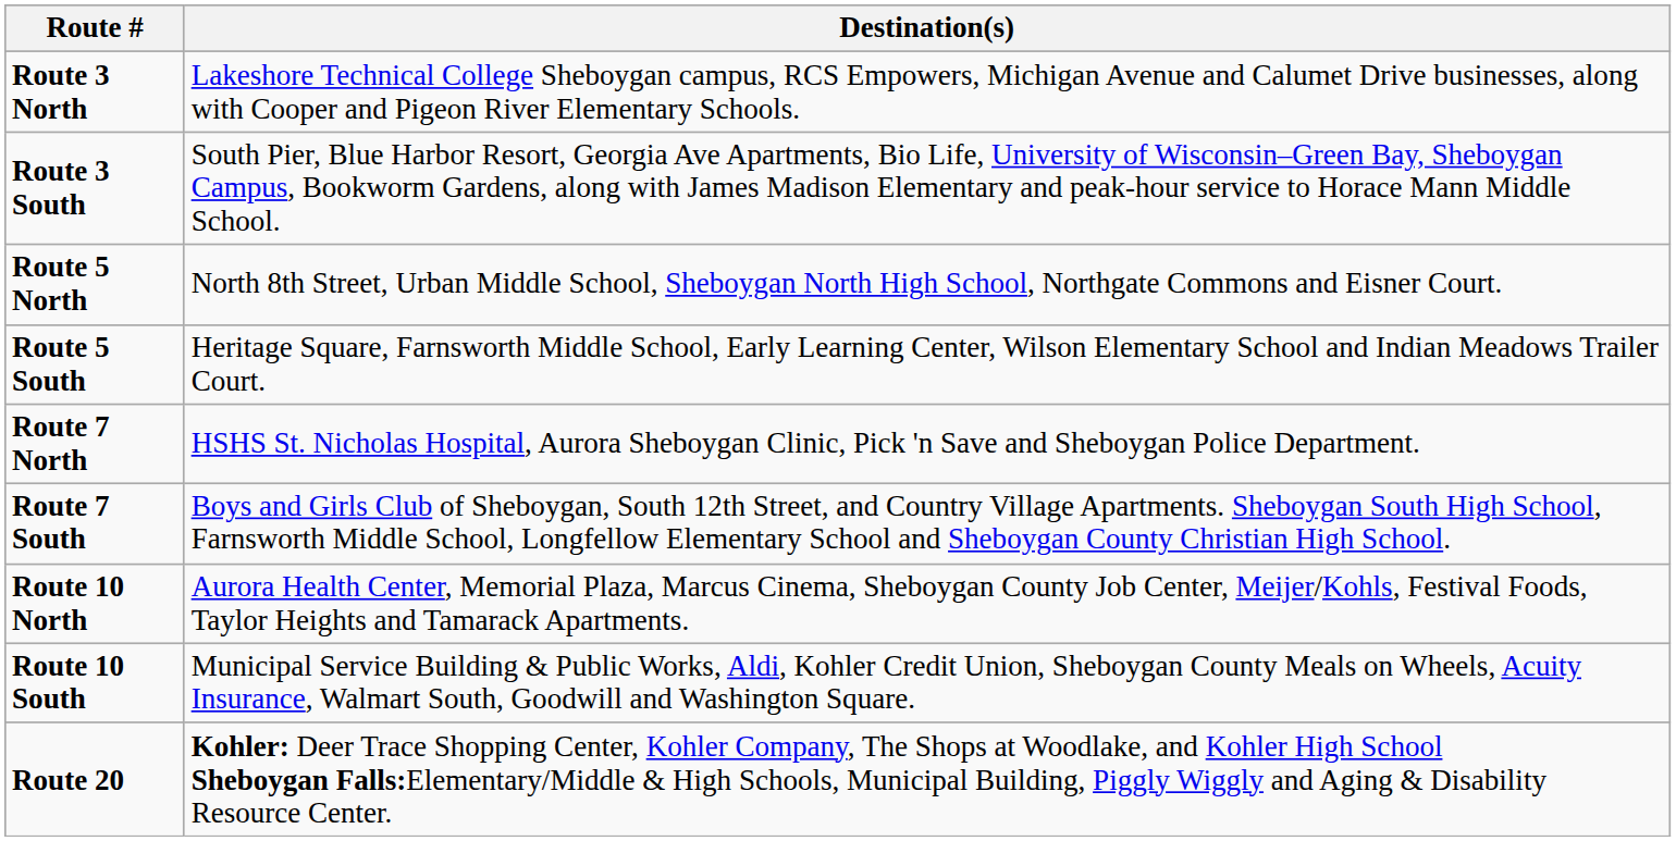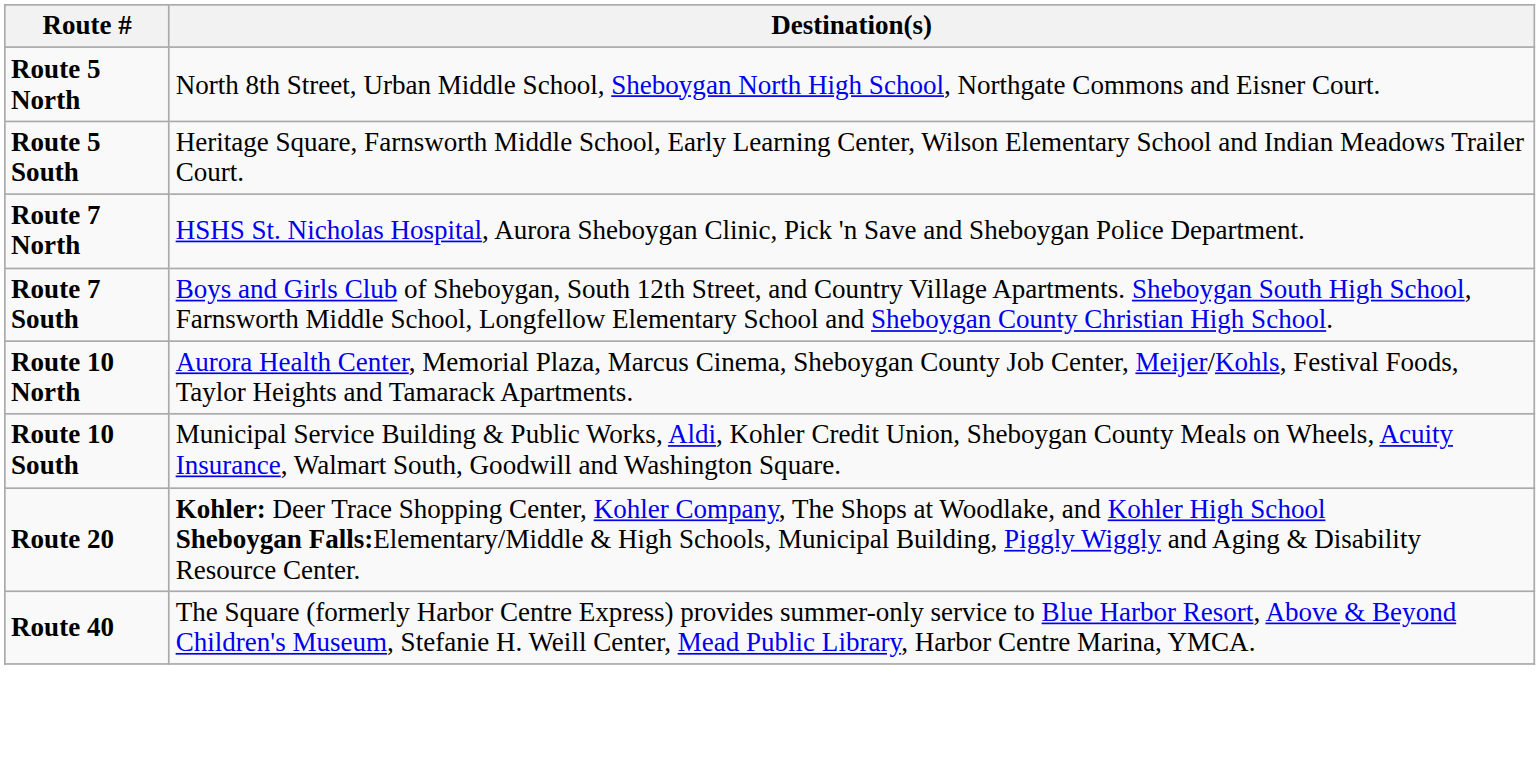- row: Route 3 North | Lakeshore Technical College Sheboygan campus, RCS Empowers, Michigan Avenue and Calumet Drive businesses, along with Cooper and Pigeon River Elementary Schools.
- row: Route 3 South | South Pier, Blue Harbor Resort, Georgia Ave Apartments, Bio Life, University of Wisconsin–Green Bay, Sheboygan Campus, Bookworm Gardens, along with James Madison Elementary and peak-hour service to Horace Mann Middle School.
+ row: Route 40 | The Square (formerly Harbor Centre Express) provides summer-only service to Blue Harbor Resort, Above & Beyond Children's Museum, Stefanie H. Weill Center, Mead Public Library, Harbor Centre Marina, YMCA.
